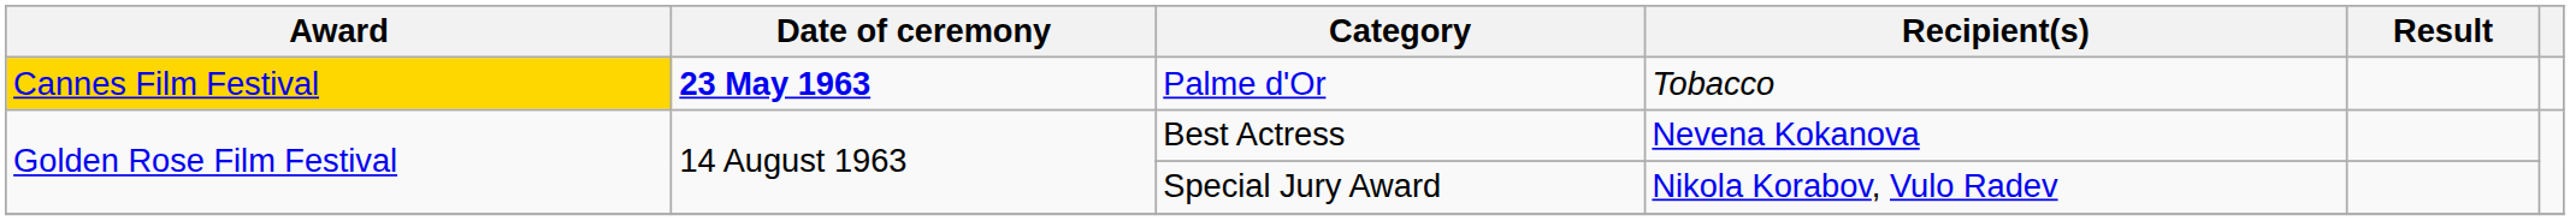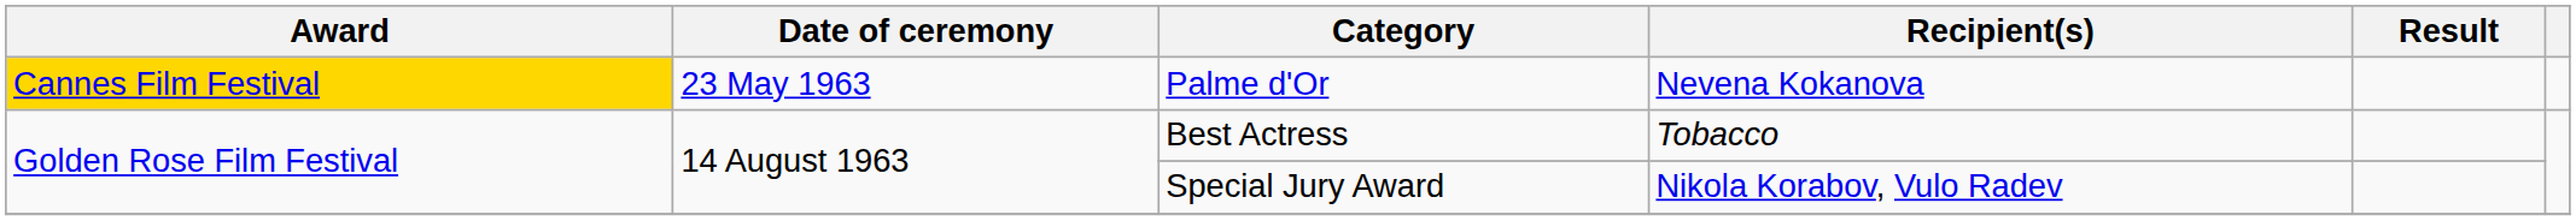Palme d'Or | Date of ceremony: bold -> normal
Palme d'Or | Recipient(s): Tobacco -> Nevena Kokanova
Best Actress | Recipient(s): Nevena Kokanova -> Tobacco
